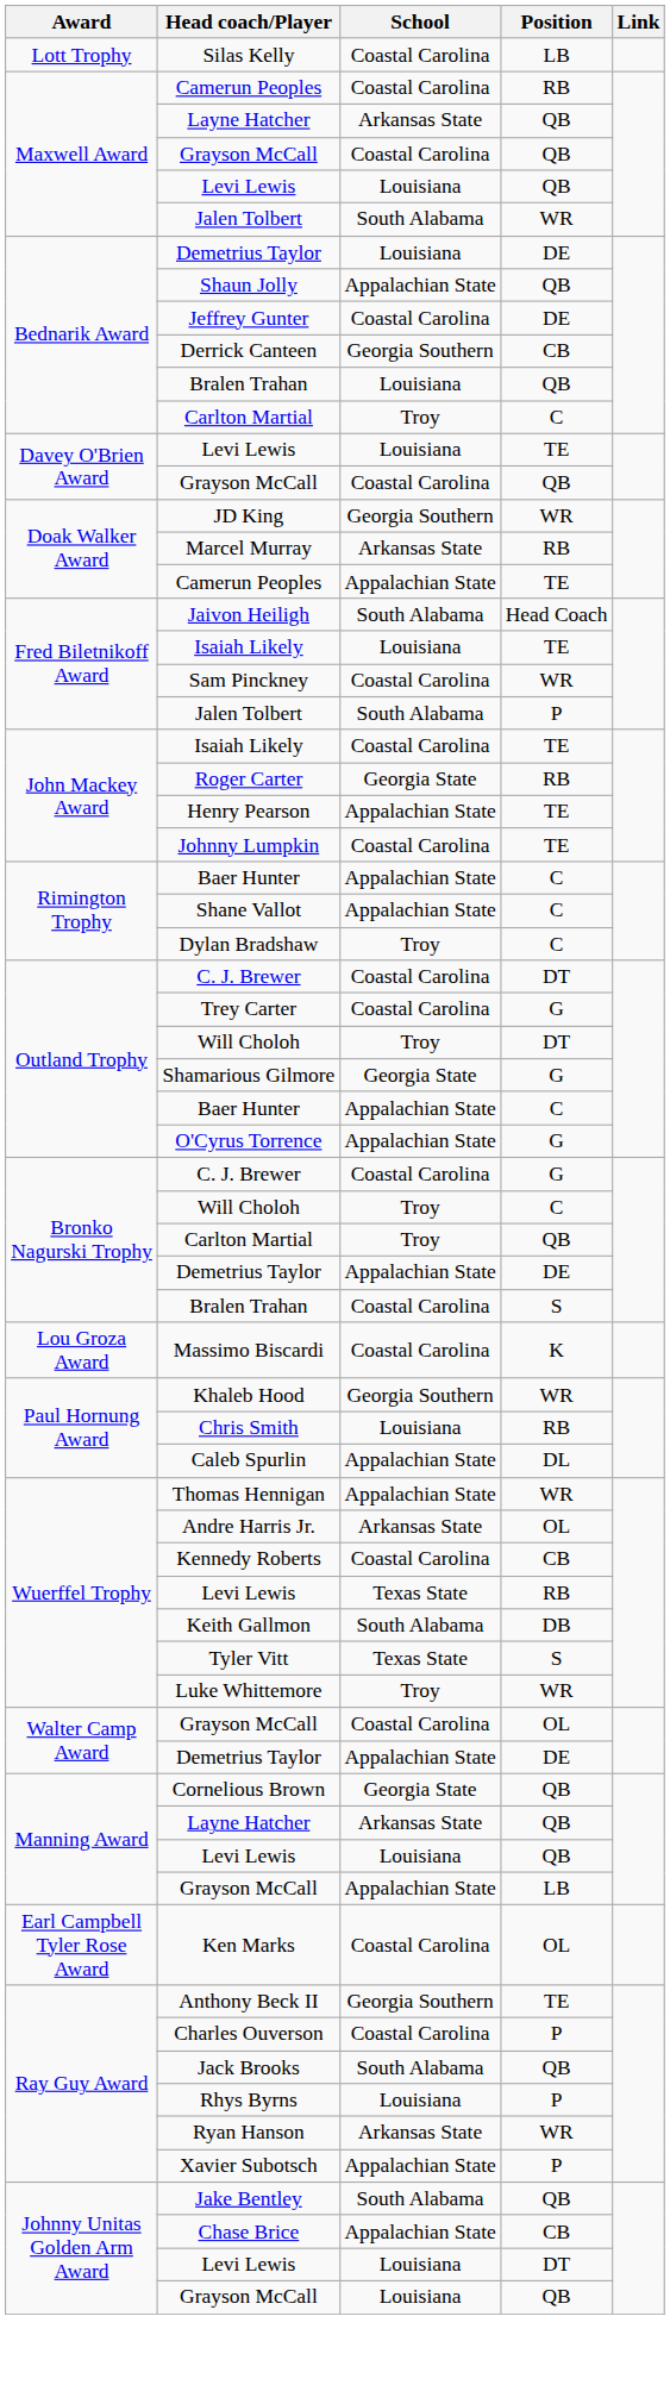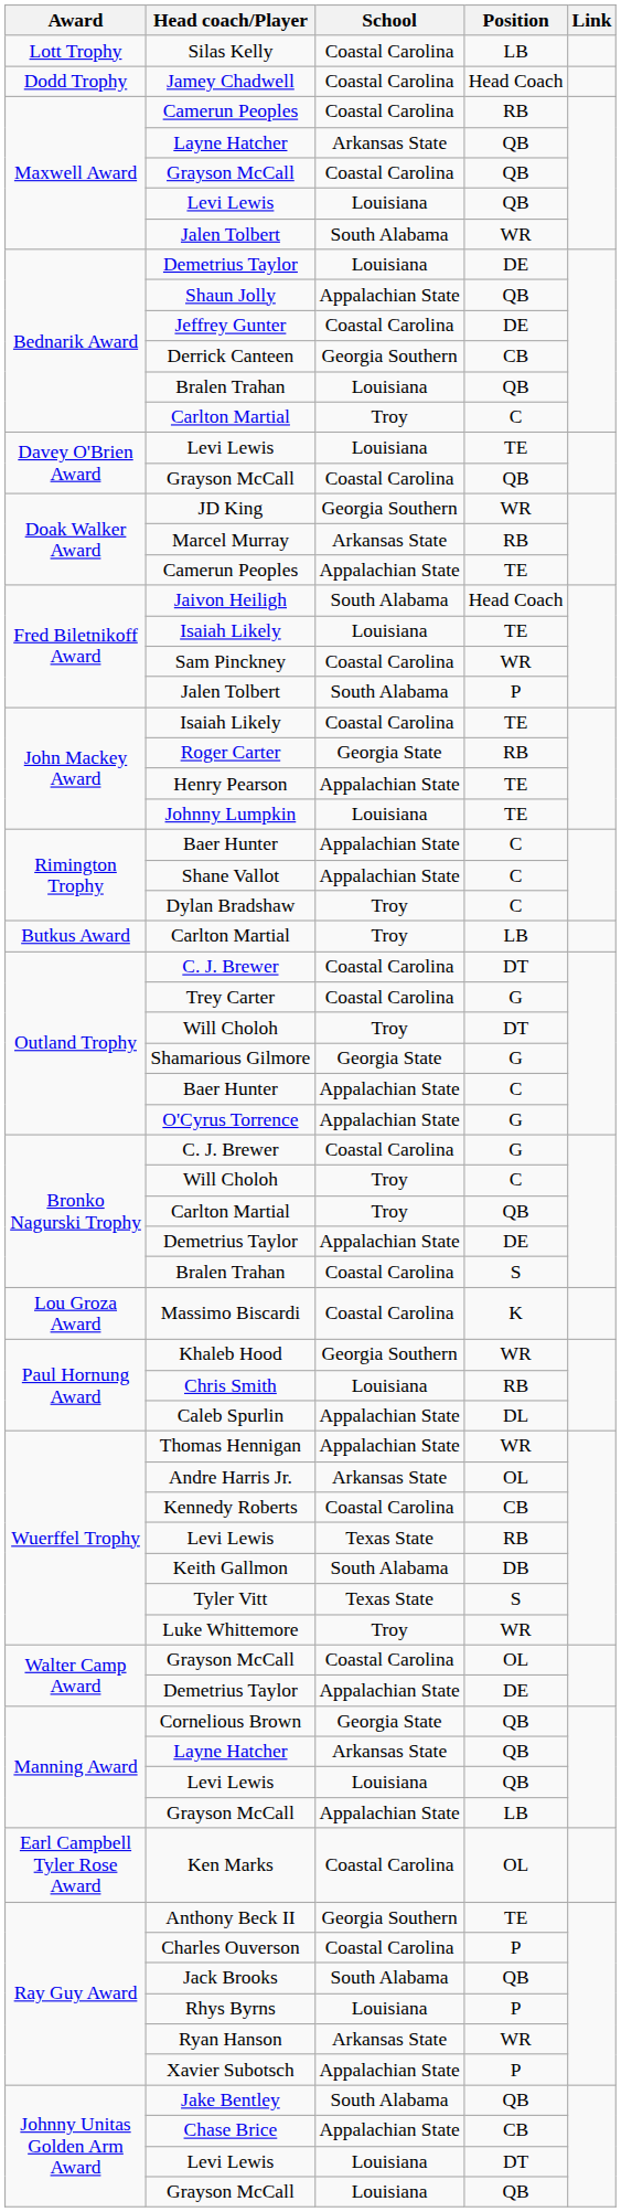+ row: Dodd Trophy | Jamey Chadwell | Coastal Carolina | Head Coach
Johnny Lumpkin | School: Coastal Carolina -> Louisiana
+ row: Butkus Award | Carlton Martial | Troy | LB
